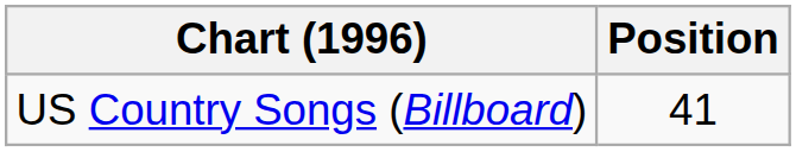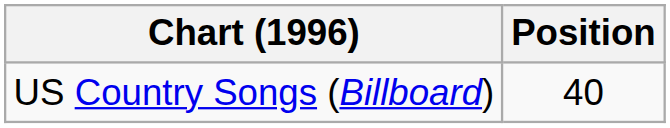US Country Songs (Billboard) | Position: 41 -> 40
